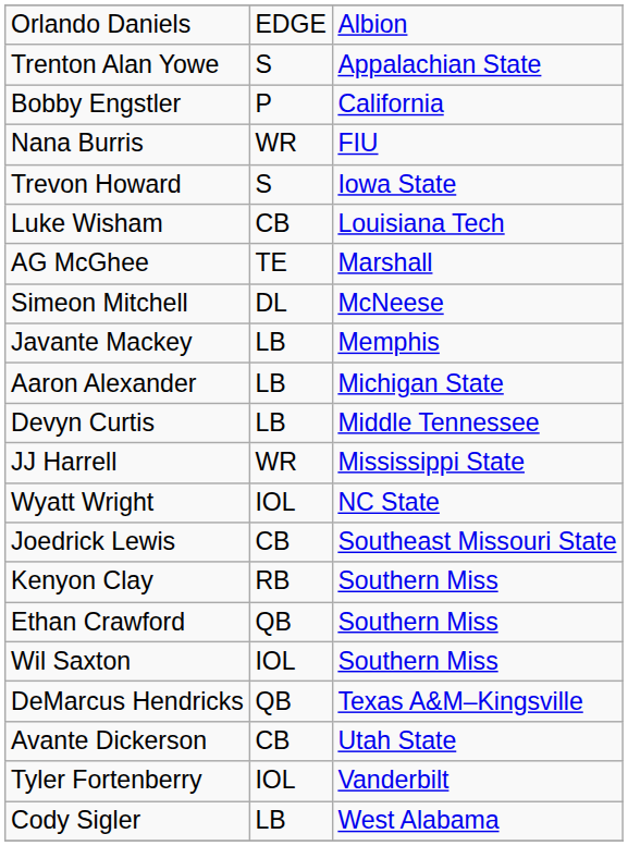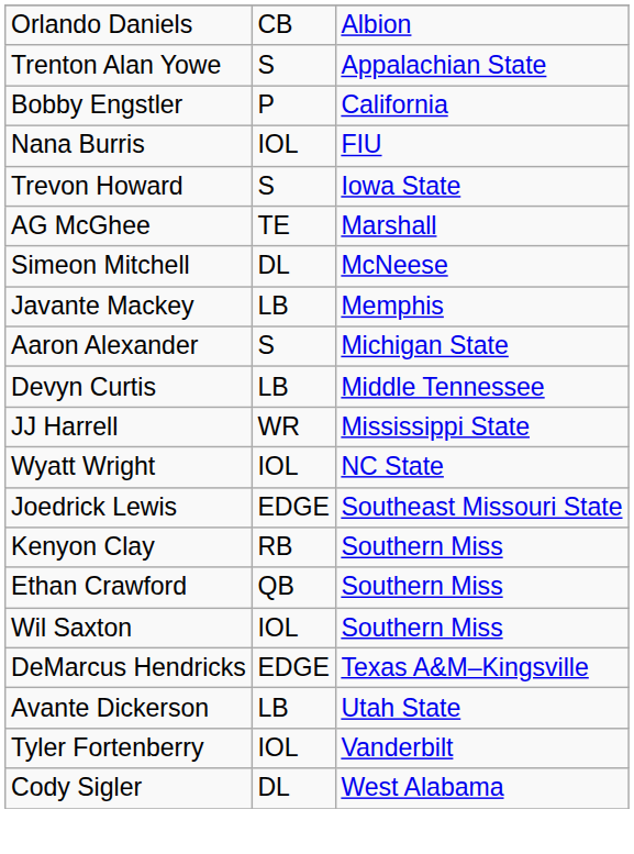Orlando Daniels | column 2: EDGE -> CB
Nana Burris | column 2: WR -> IOL
- row: Luke Wisham | CB | Louisiana Tech
Aaron Alexander | column 2: LB -> S
Joedrick Lewis | column 2: CB -> EDGE
DeMarcus Hendricks | column 2: QB -> EDGE
Avante Dickerson | column 2: CB -> LB
Cody Sigler | column 2: LB -> DL
